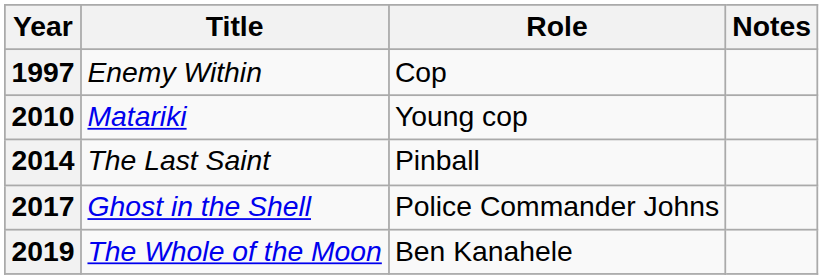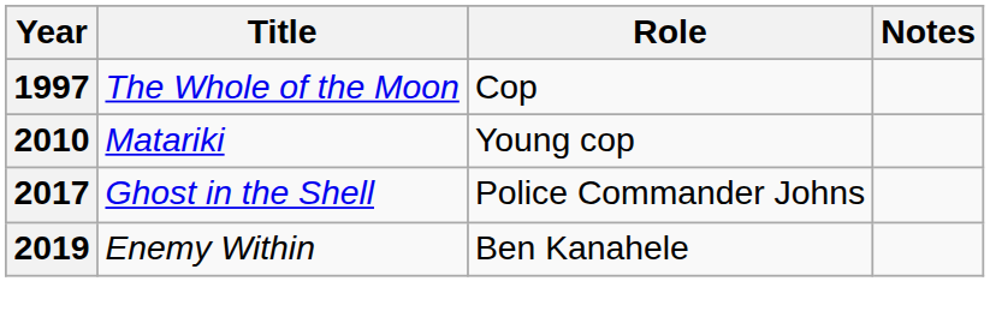1997 | Title: Enemy Within -> The Whole of the Moon
- row: 2014 | The Last Saint | Pinball
2019 | Title: The Whole of the Moon -> Enemy Within
